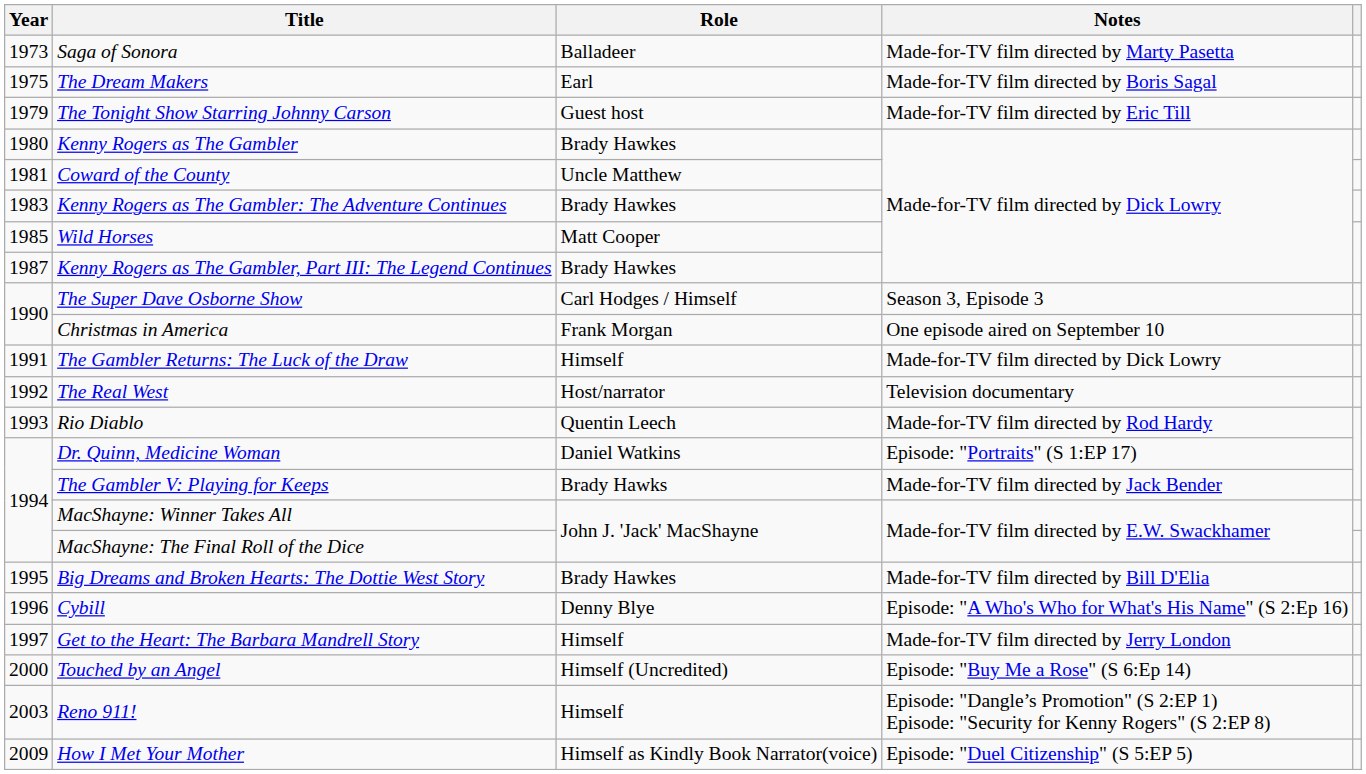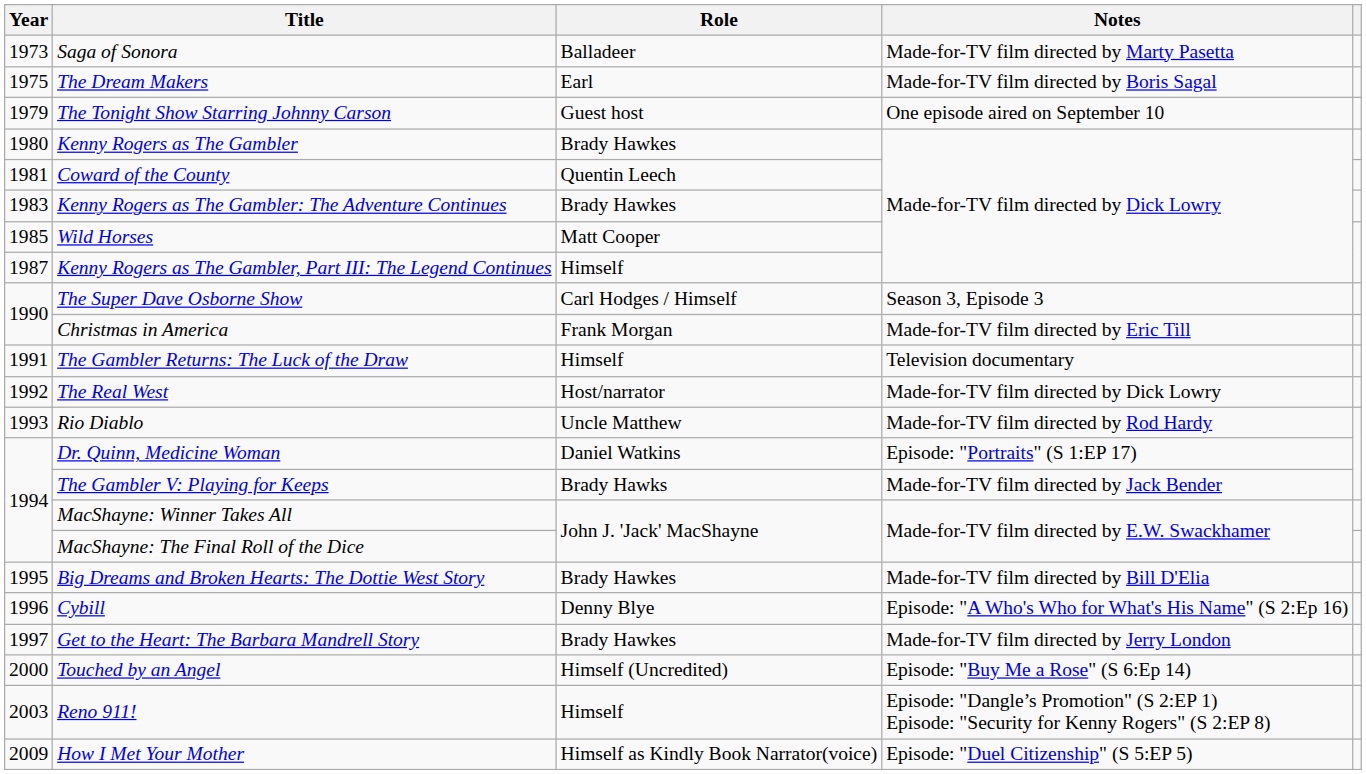The Tonight Show Starring Johnny Carson | Notes: Made-for-TV film directed by Eric Till -> One episode aired on September 10
Coward of the County | Role: Uncle Matthew -> Quentin Leech
Kenny Rogers as The Gambler, Part III: The Legend Continues | Role: Brady Hawkes -> Himself
Christmas in America | Notes: One episode aired on September 10 -> Made-for-TV film directed by Eric Till
The Gambler Returns: The Luck of the Draw | Notes: Made-for-TV film directed by Dick Lowry -> Television documentary
The Real West | Notes: Television documentary -> Made-for-TV film directed by Dick Lowry
Rio Diablo | Role: Quentin Leech -> Uncle Matthew
Get to the Heart: The Barbara Mandrell Story | Role: Himself -> Brady Hawkes
